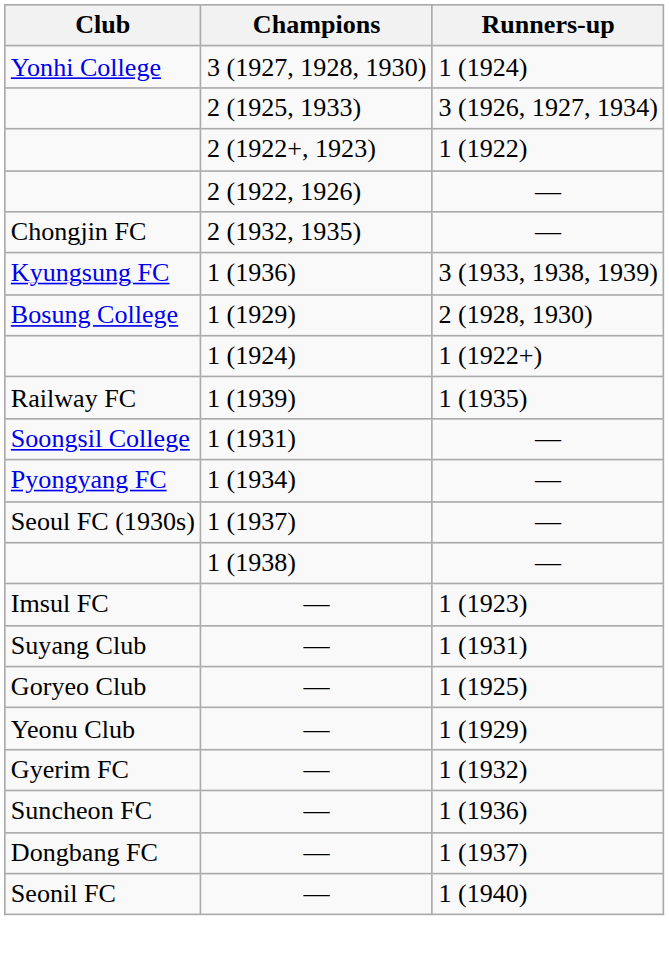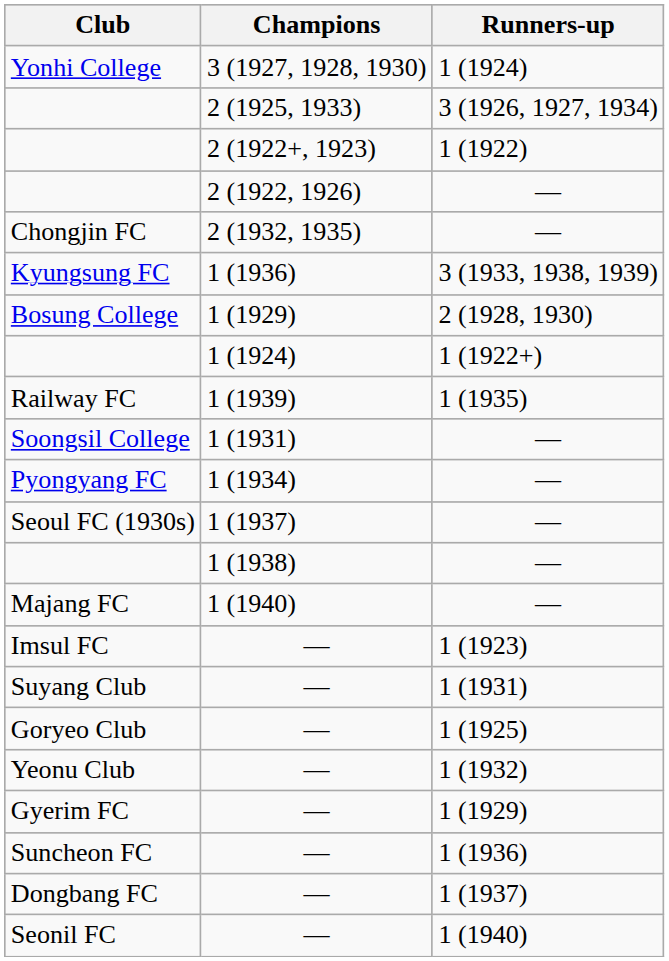+ row: Majang FC | 1 (1940) | —
Yeonu Club | Runners-up: 1 (1929) -> 1 (1932)
Gyerim FC | Runners-up: 1 (1932) -> 1 (1929)
